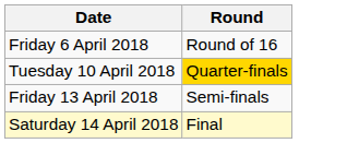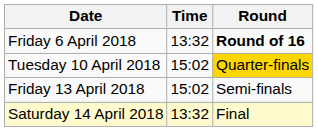+ column: Time | 13:32 | 15:02 | 15:02 | 13:32
Friday 6 April 2018 | Round: normal -> bold
